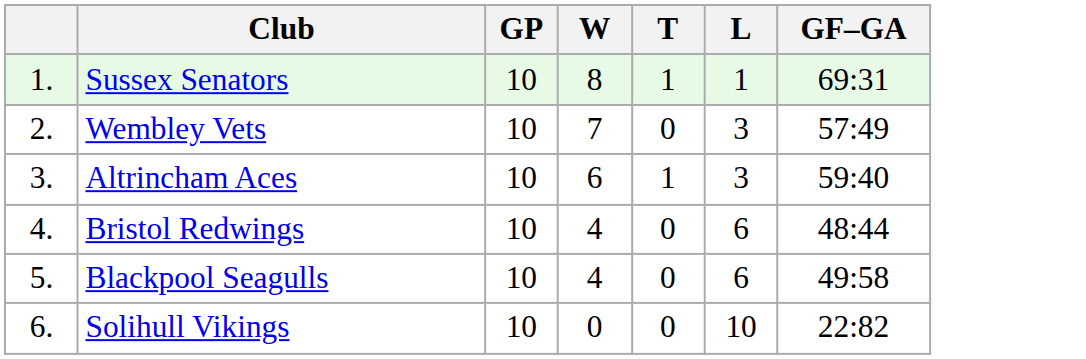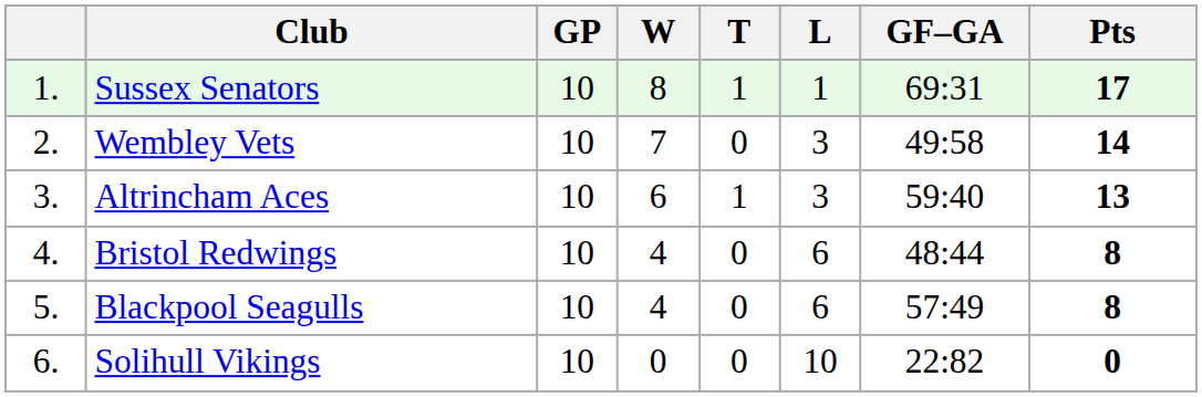+ column: Pts | 17 | 14 | 13 | 8 | 8 | 0
Wembley Vets | GF–GA: 57:49 -> 49:58
Blackpool Seagulls | GF–GA: 49:58 -> 57:49
